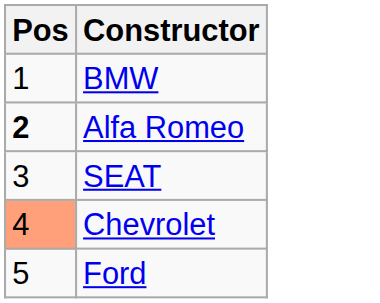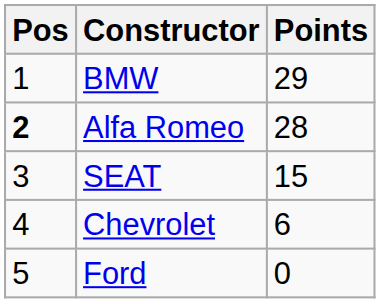+ column: Points | 29 | 28 | 15 | 6 | 0
Chevrolet | Pos: lightsalmon background -> no background
